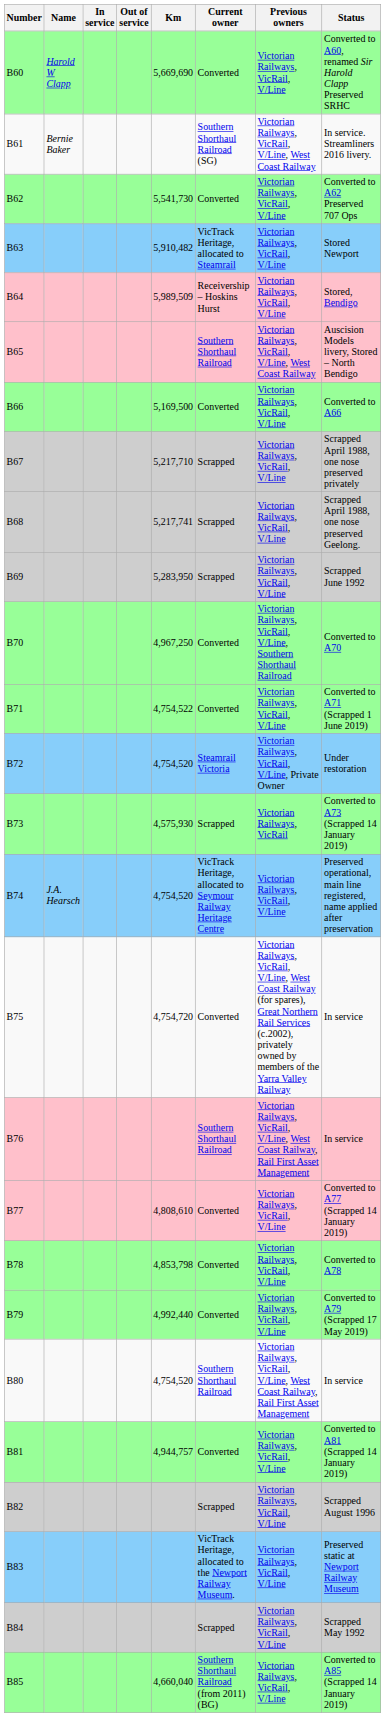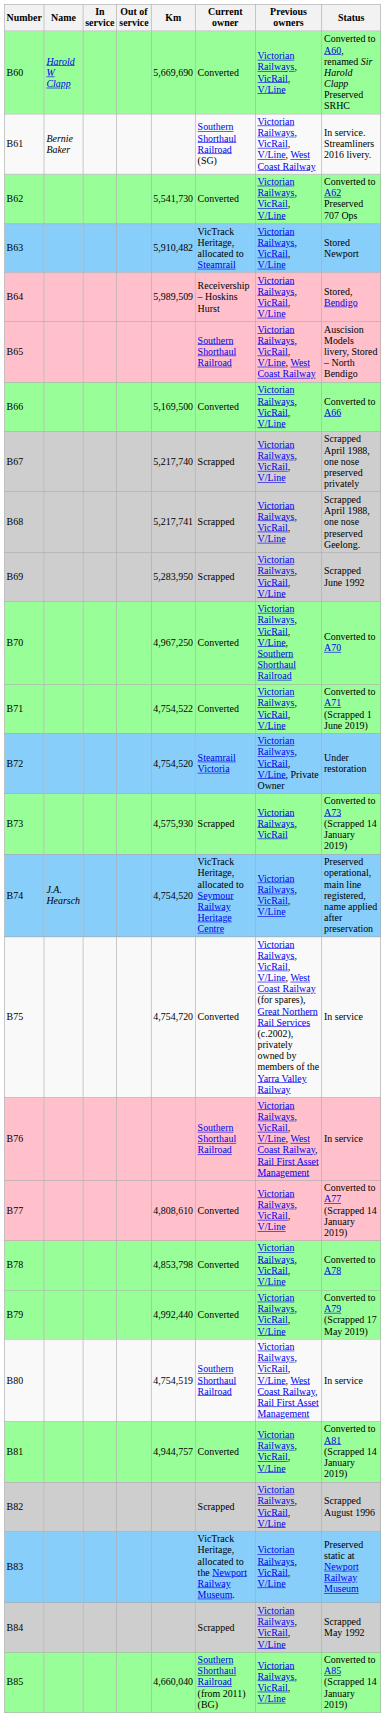B67 | Km: 5,217,710 -> 5,217,740
B80 | Km: 4,754,520 -> 4,754,519
